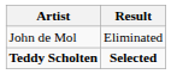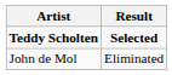rows swapped: Teddy Scholten <-> John de Mol
